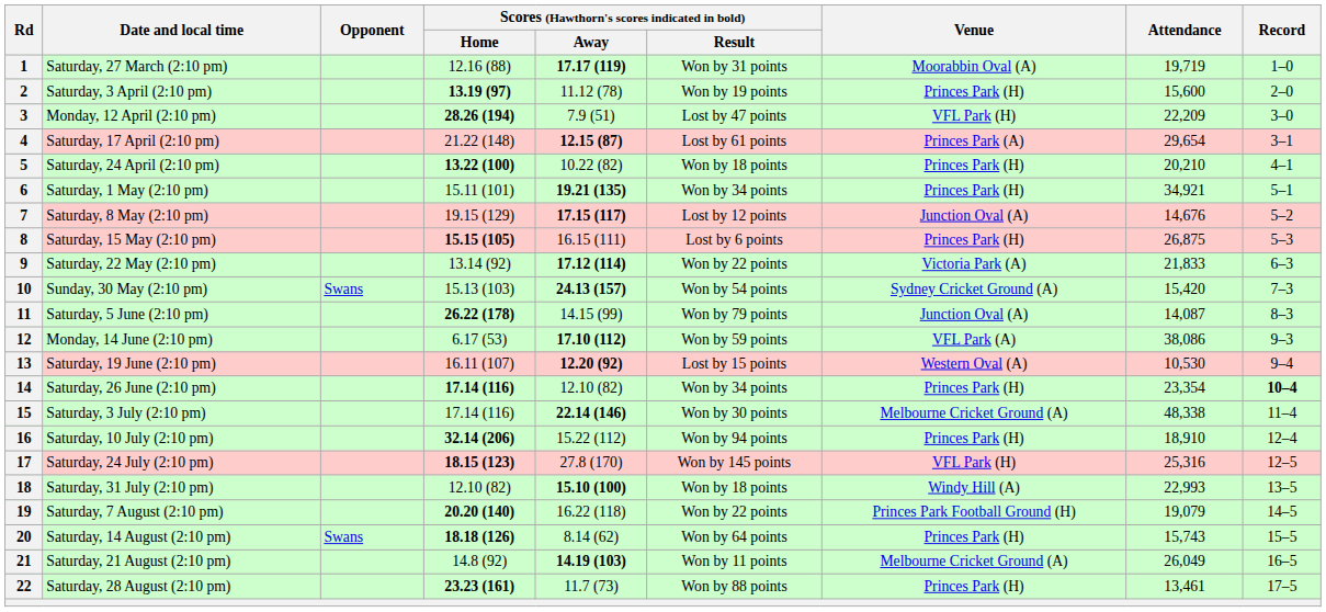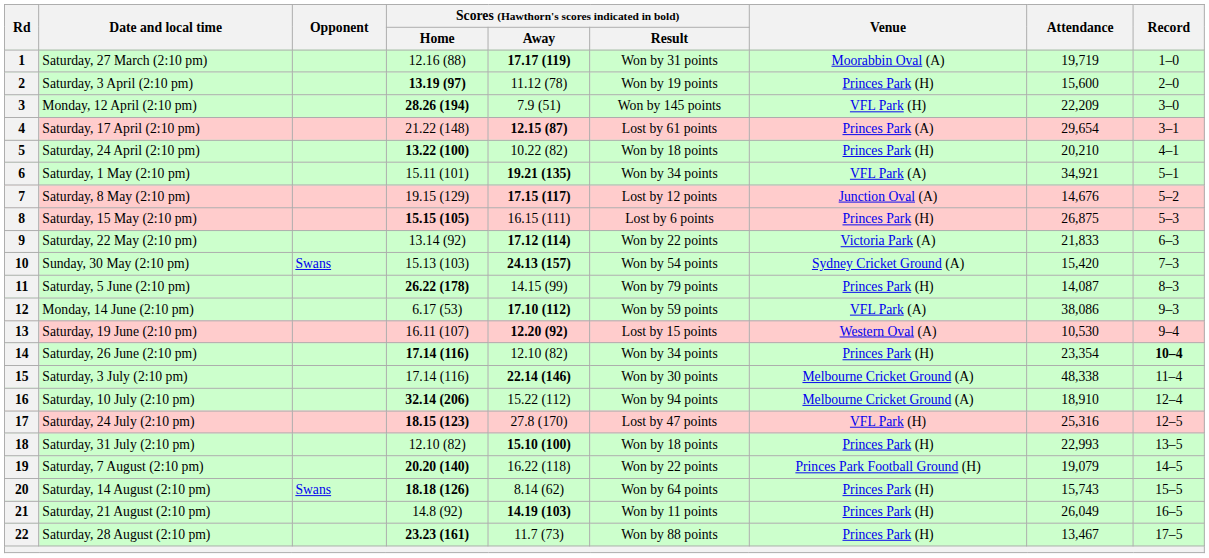3 | Scores (Hawthorn's scores indicated in bold) / Result: Lost by 47 points -> Won by 145 points
6 | Venue: Princes Park (H) -> VFL Park (A)
11 | Venue: Junction Oval (A) -> Princes Park (H)
16 | Venue: Princes Park (H) -> Melbourne Cricket Ground (A)
17 | Scores (Hawthorn's scores indicated in bold) / Result: Won by 145 points -> Lost by 47 points
18 | Venue: Windy Hill (A) -> Princes Park (H)
21 | Venue: Melbourne Cricket Ground (A) -> Princes Park (H)
22 | Attendance: 13,461 -> 13,467
